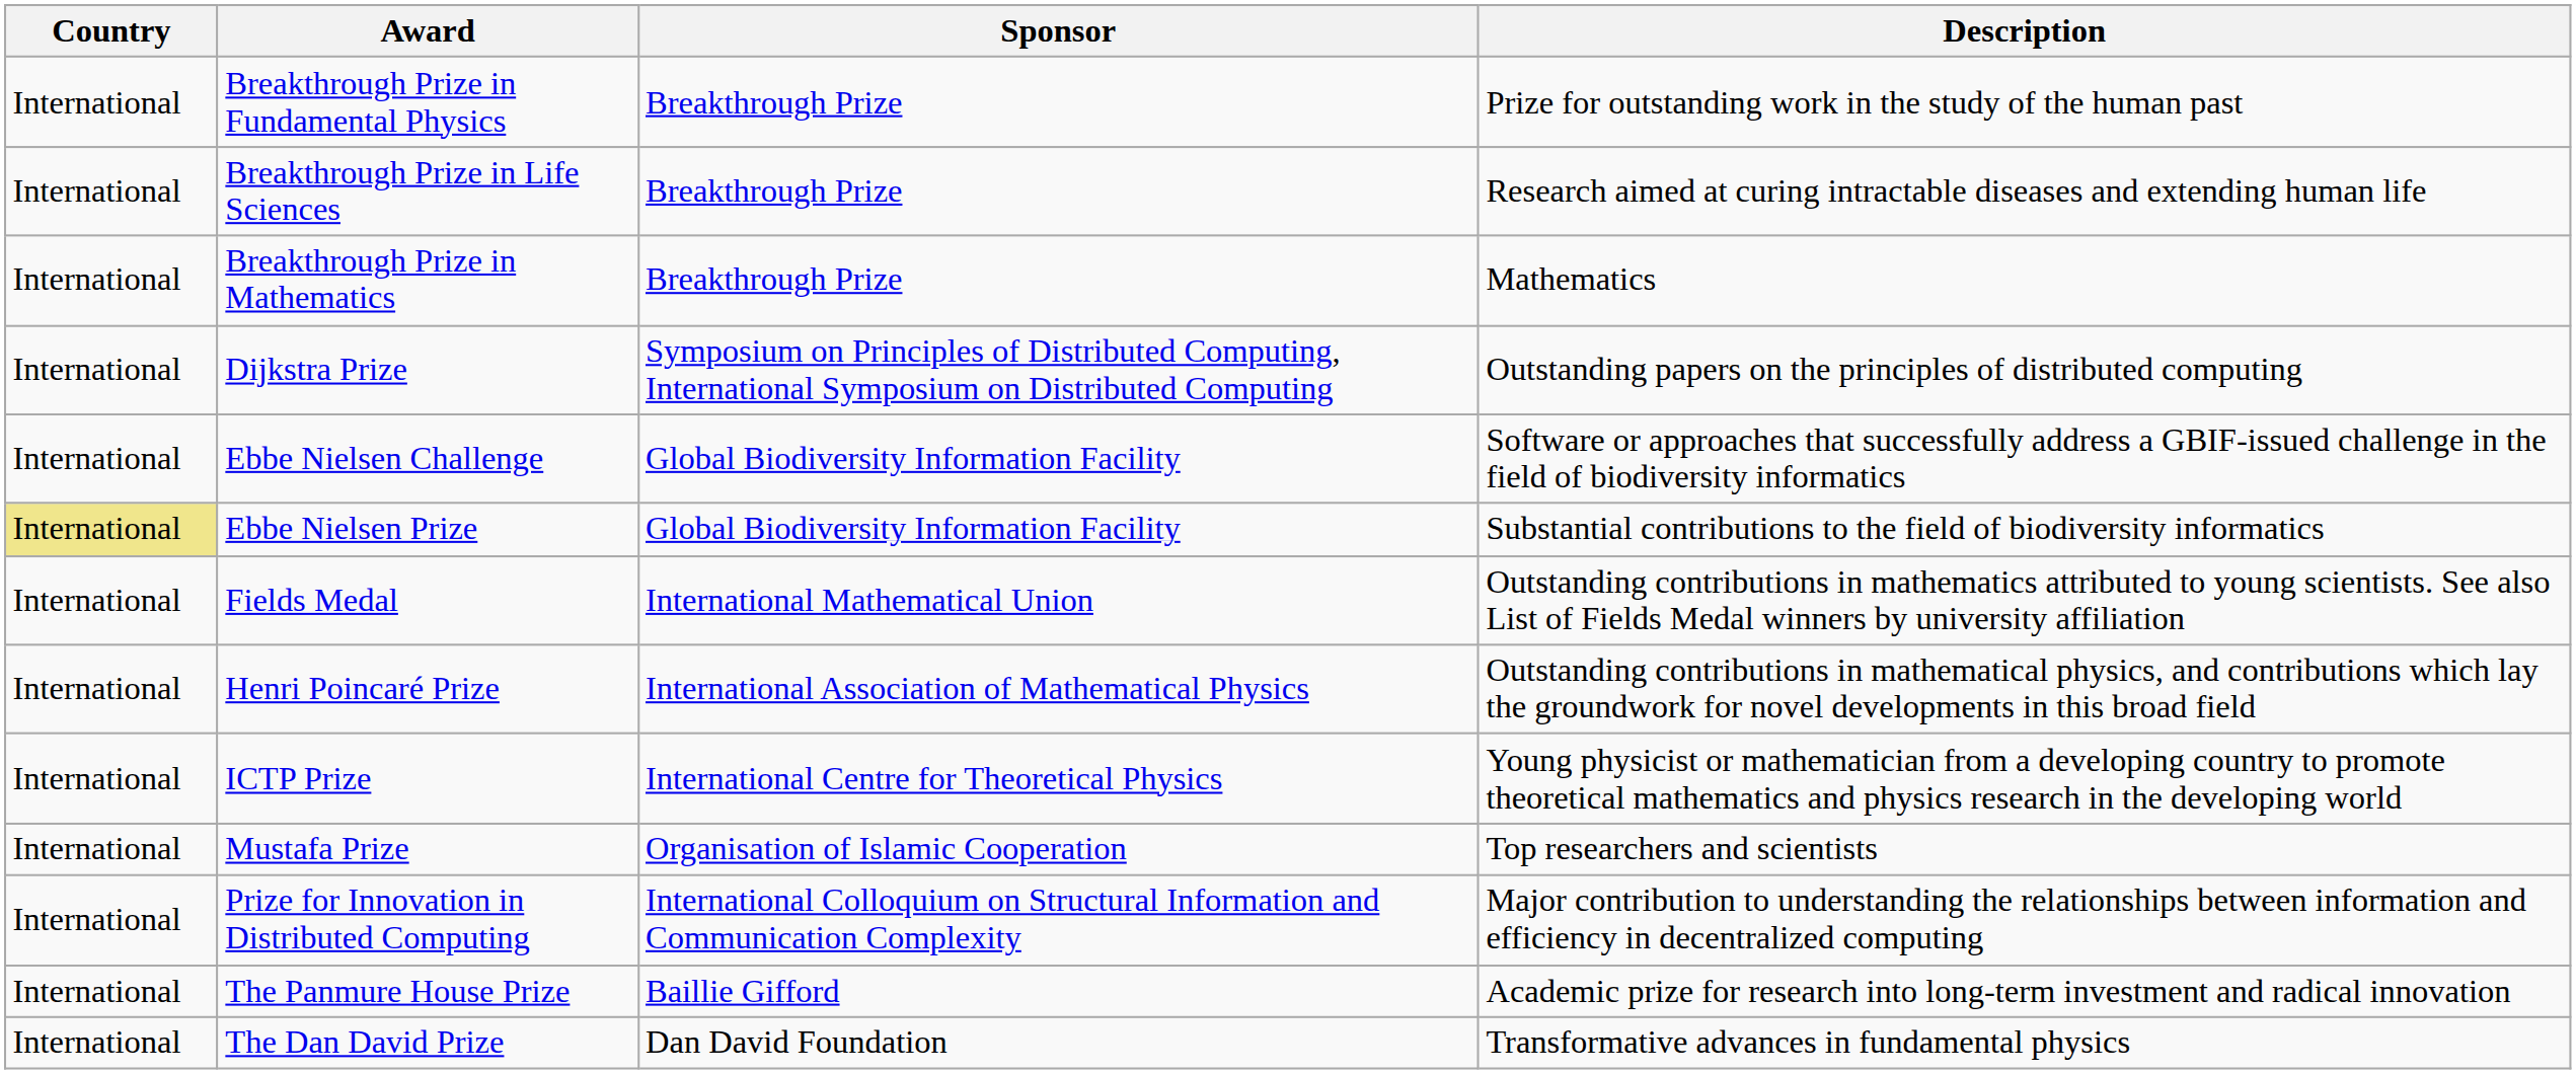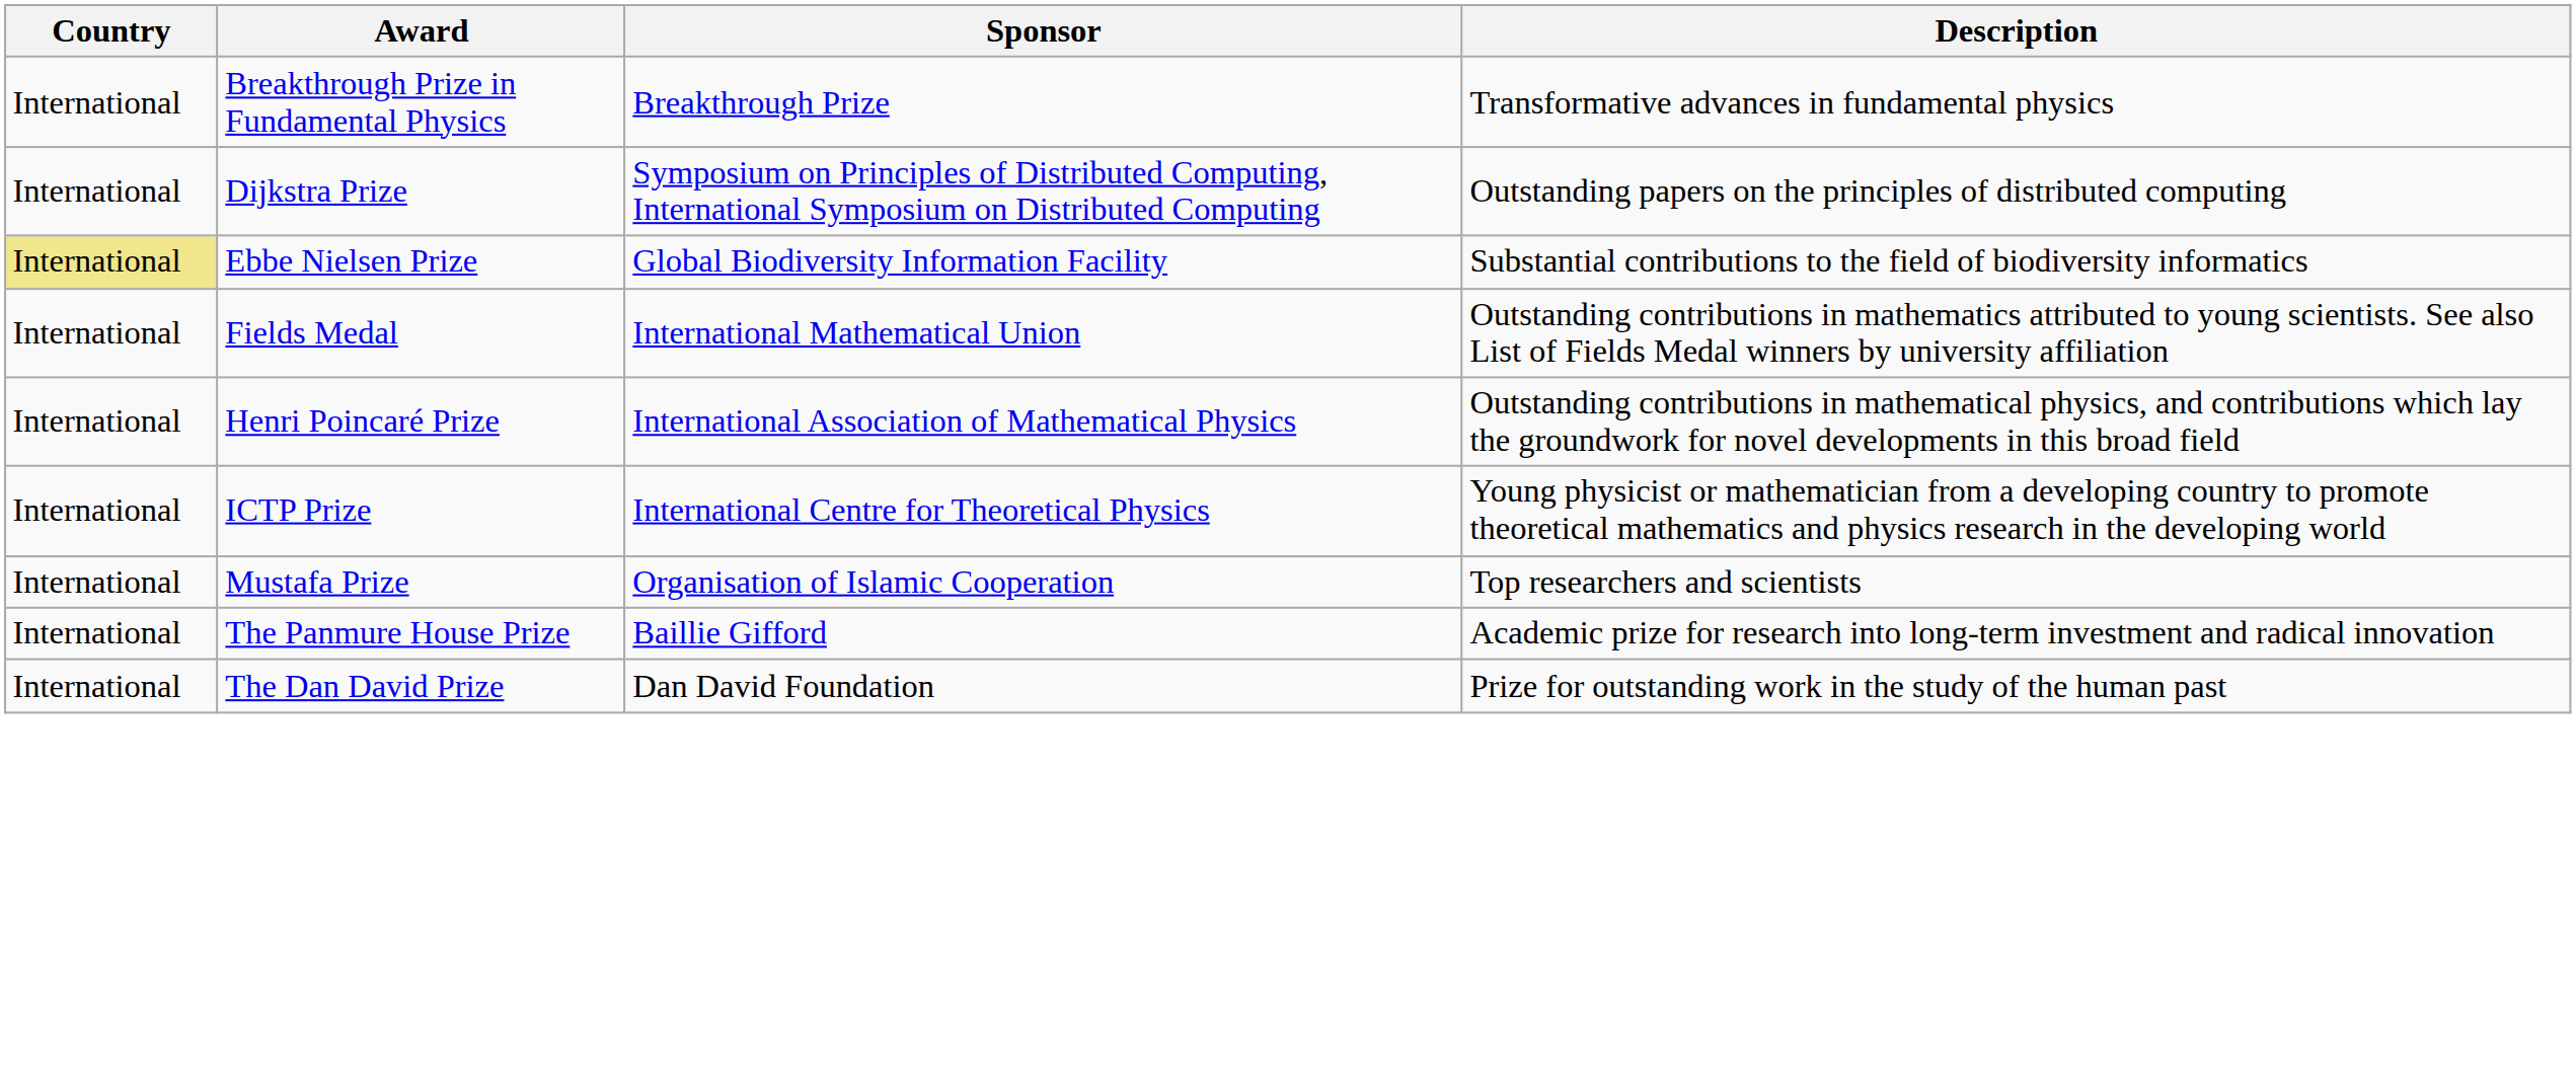Breakthrough Prize in Fundamental Physics | Description: Prize for outstanding work in the study of the human past -> Transformative advances in fundamental physics
- row: International | Breakthrough Prize in Life Sciences | Breakthrough Prize | Research aimed at curing intractable diseases and extending human life
- row: International | Breakthrough Prize in Mathematics | Breakthrough Prize | Mathematics
- row: International | Ebbe Nielsen Challenge | Global Biodiversity Information Facility | Software or approaches that successfully address a GBIF-issued challenge in the field of biodiversity informatics
- row: International | Prize for Innovation in Distributed Computing | International Colloquium on Structural Information and Communication Complexity | Major contribution to understanding the relationships between information and efficiency in decentralized computing
The Dan David Prize | Description: Transformative advances in fundamental physics -> Prize for outstanding work in the study of the human past
